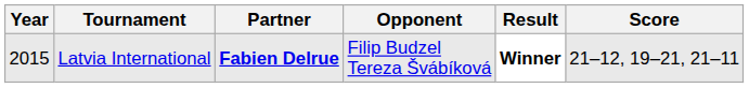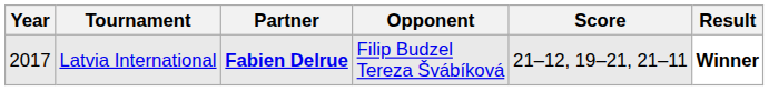columns swapped: Score <-> Result
Latvia International | Year: 2015 -> 2017
